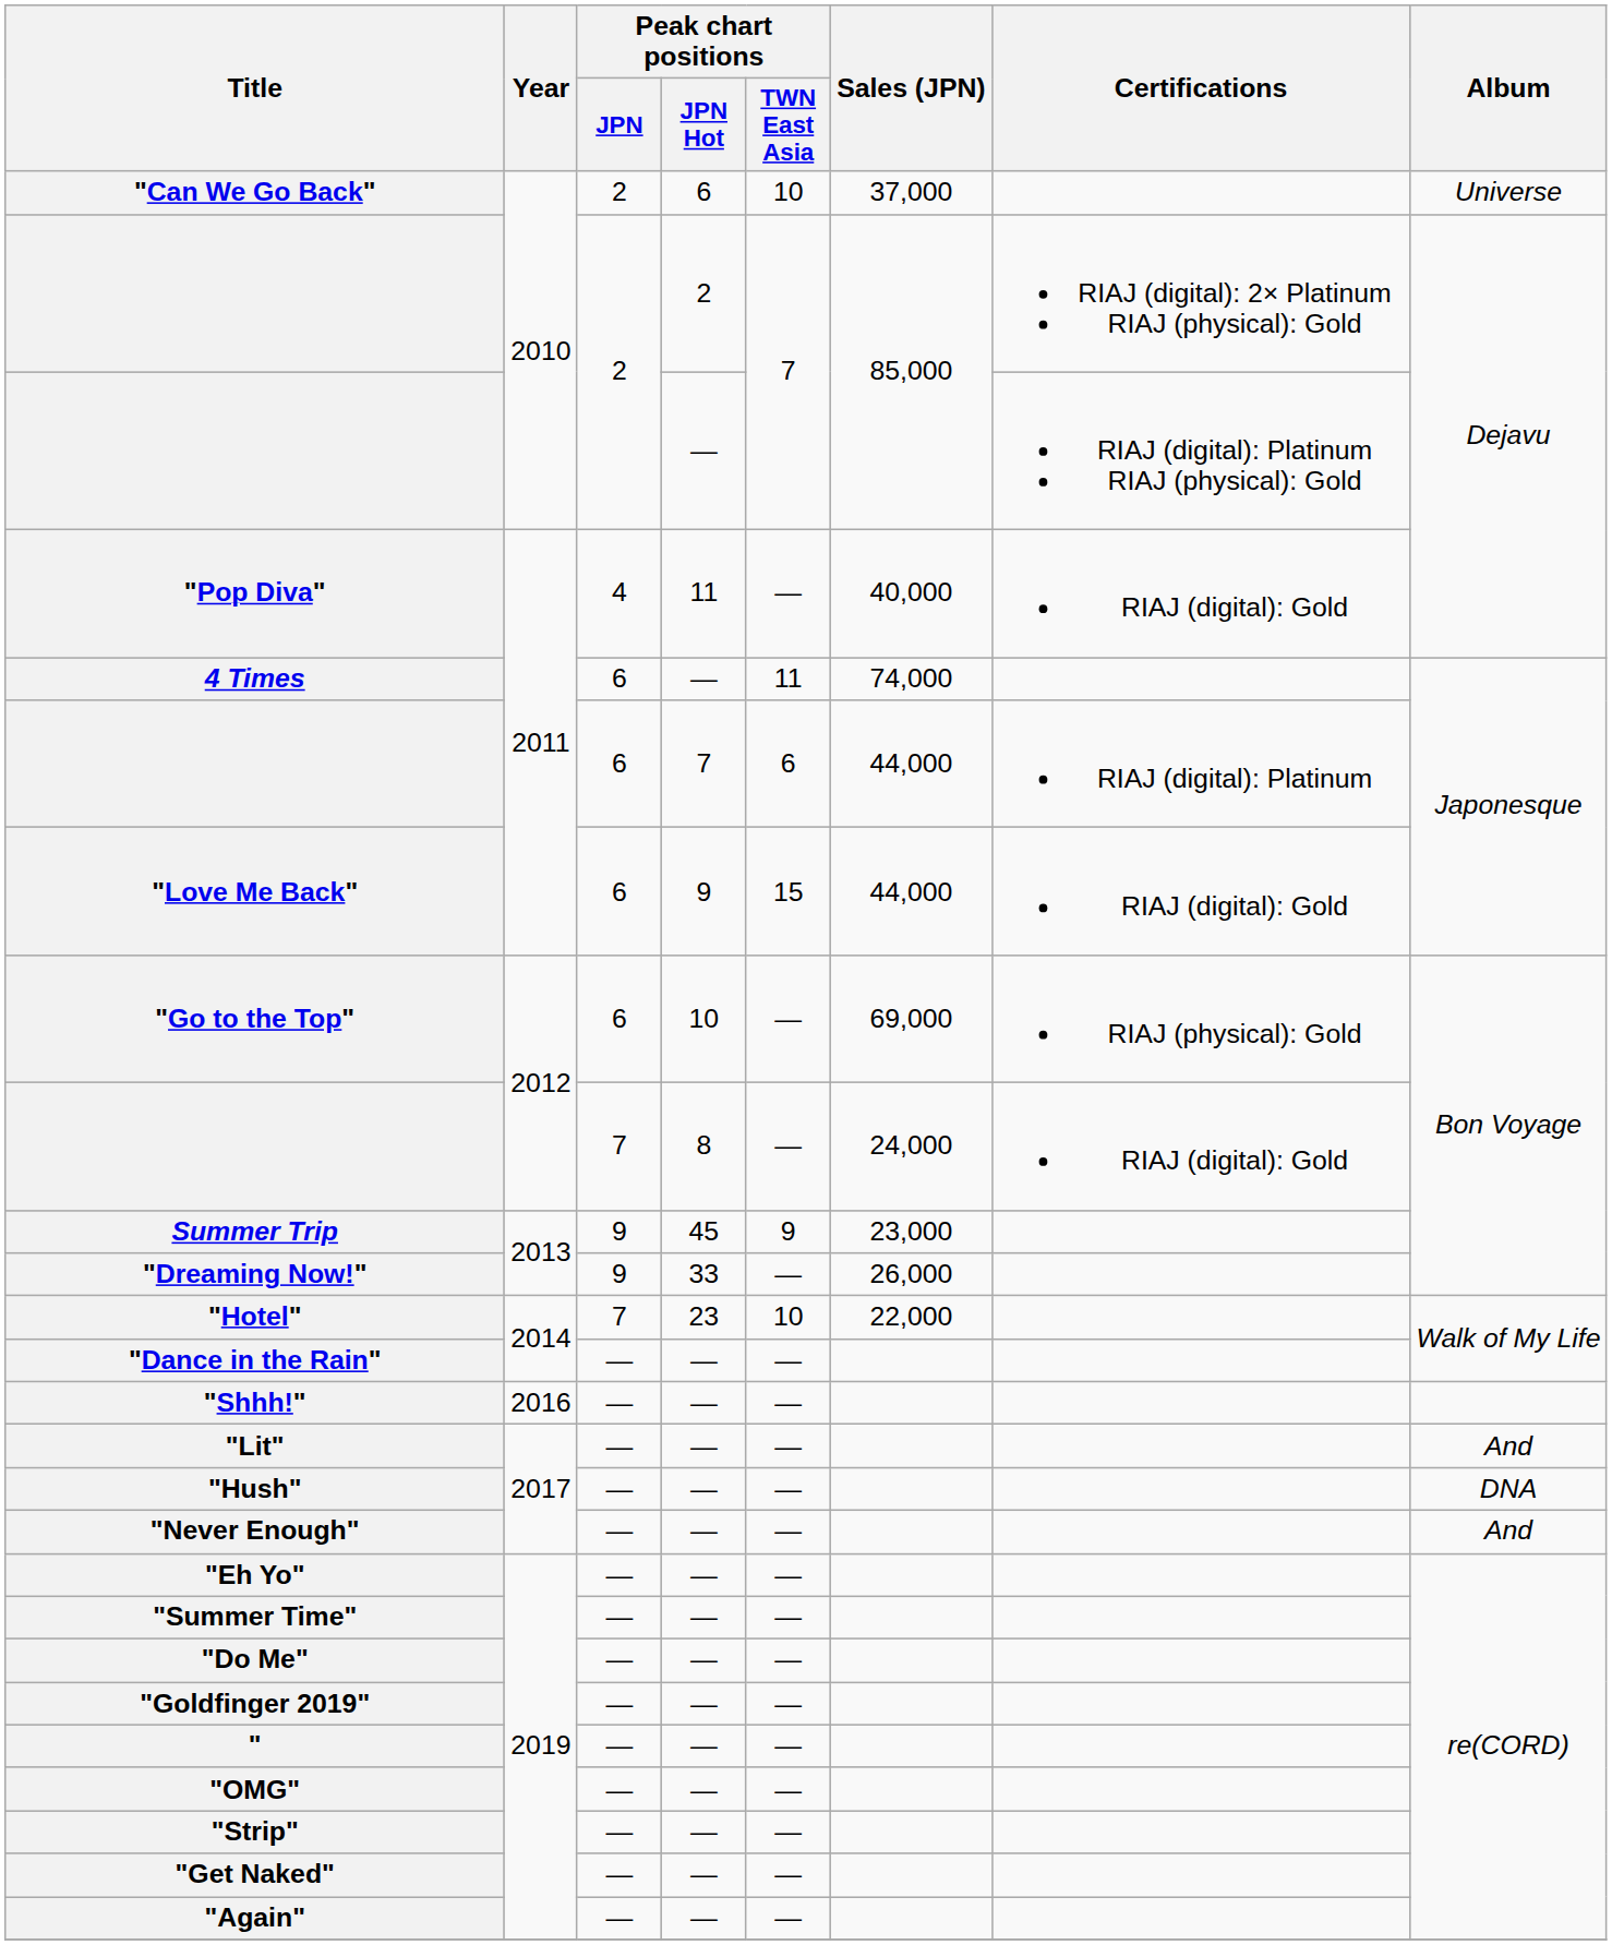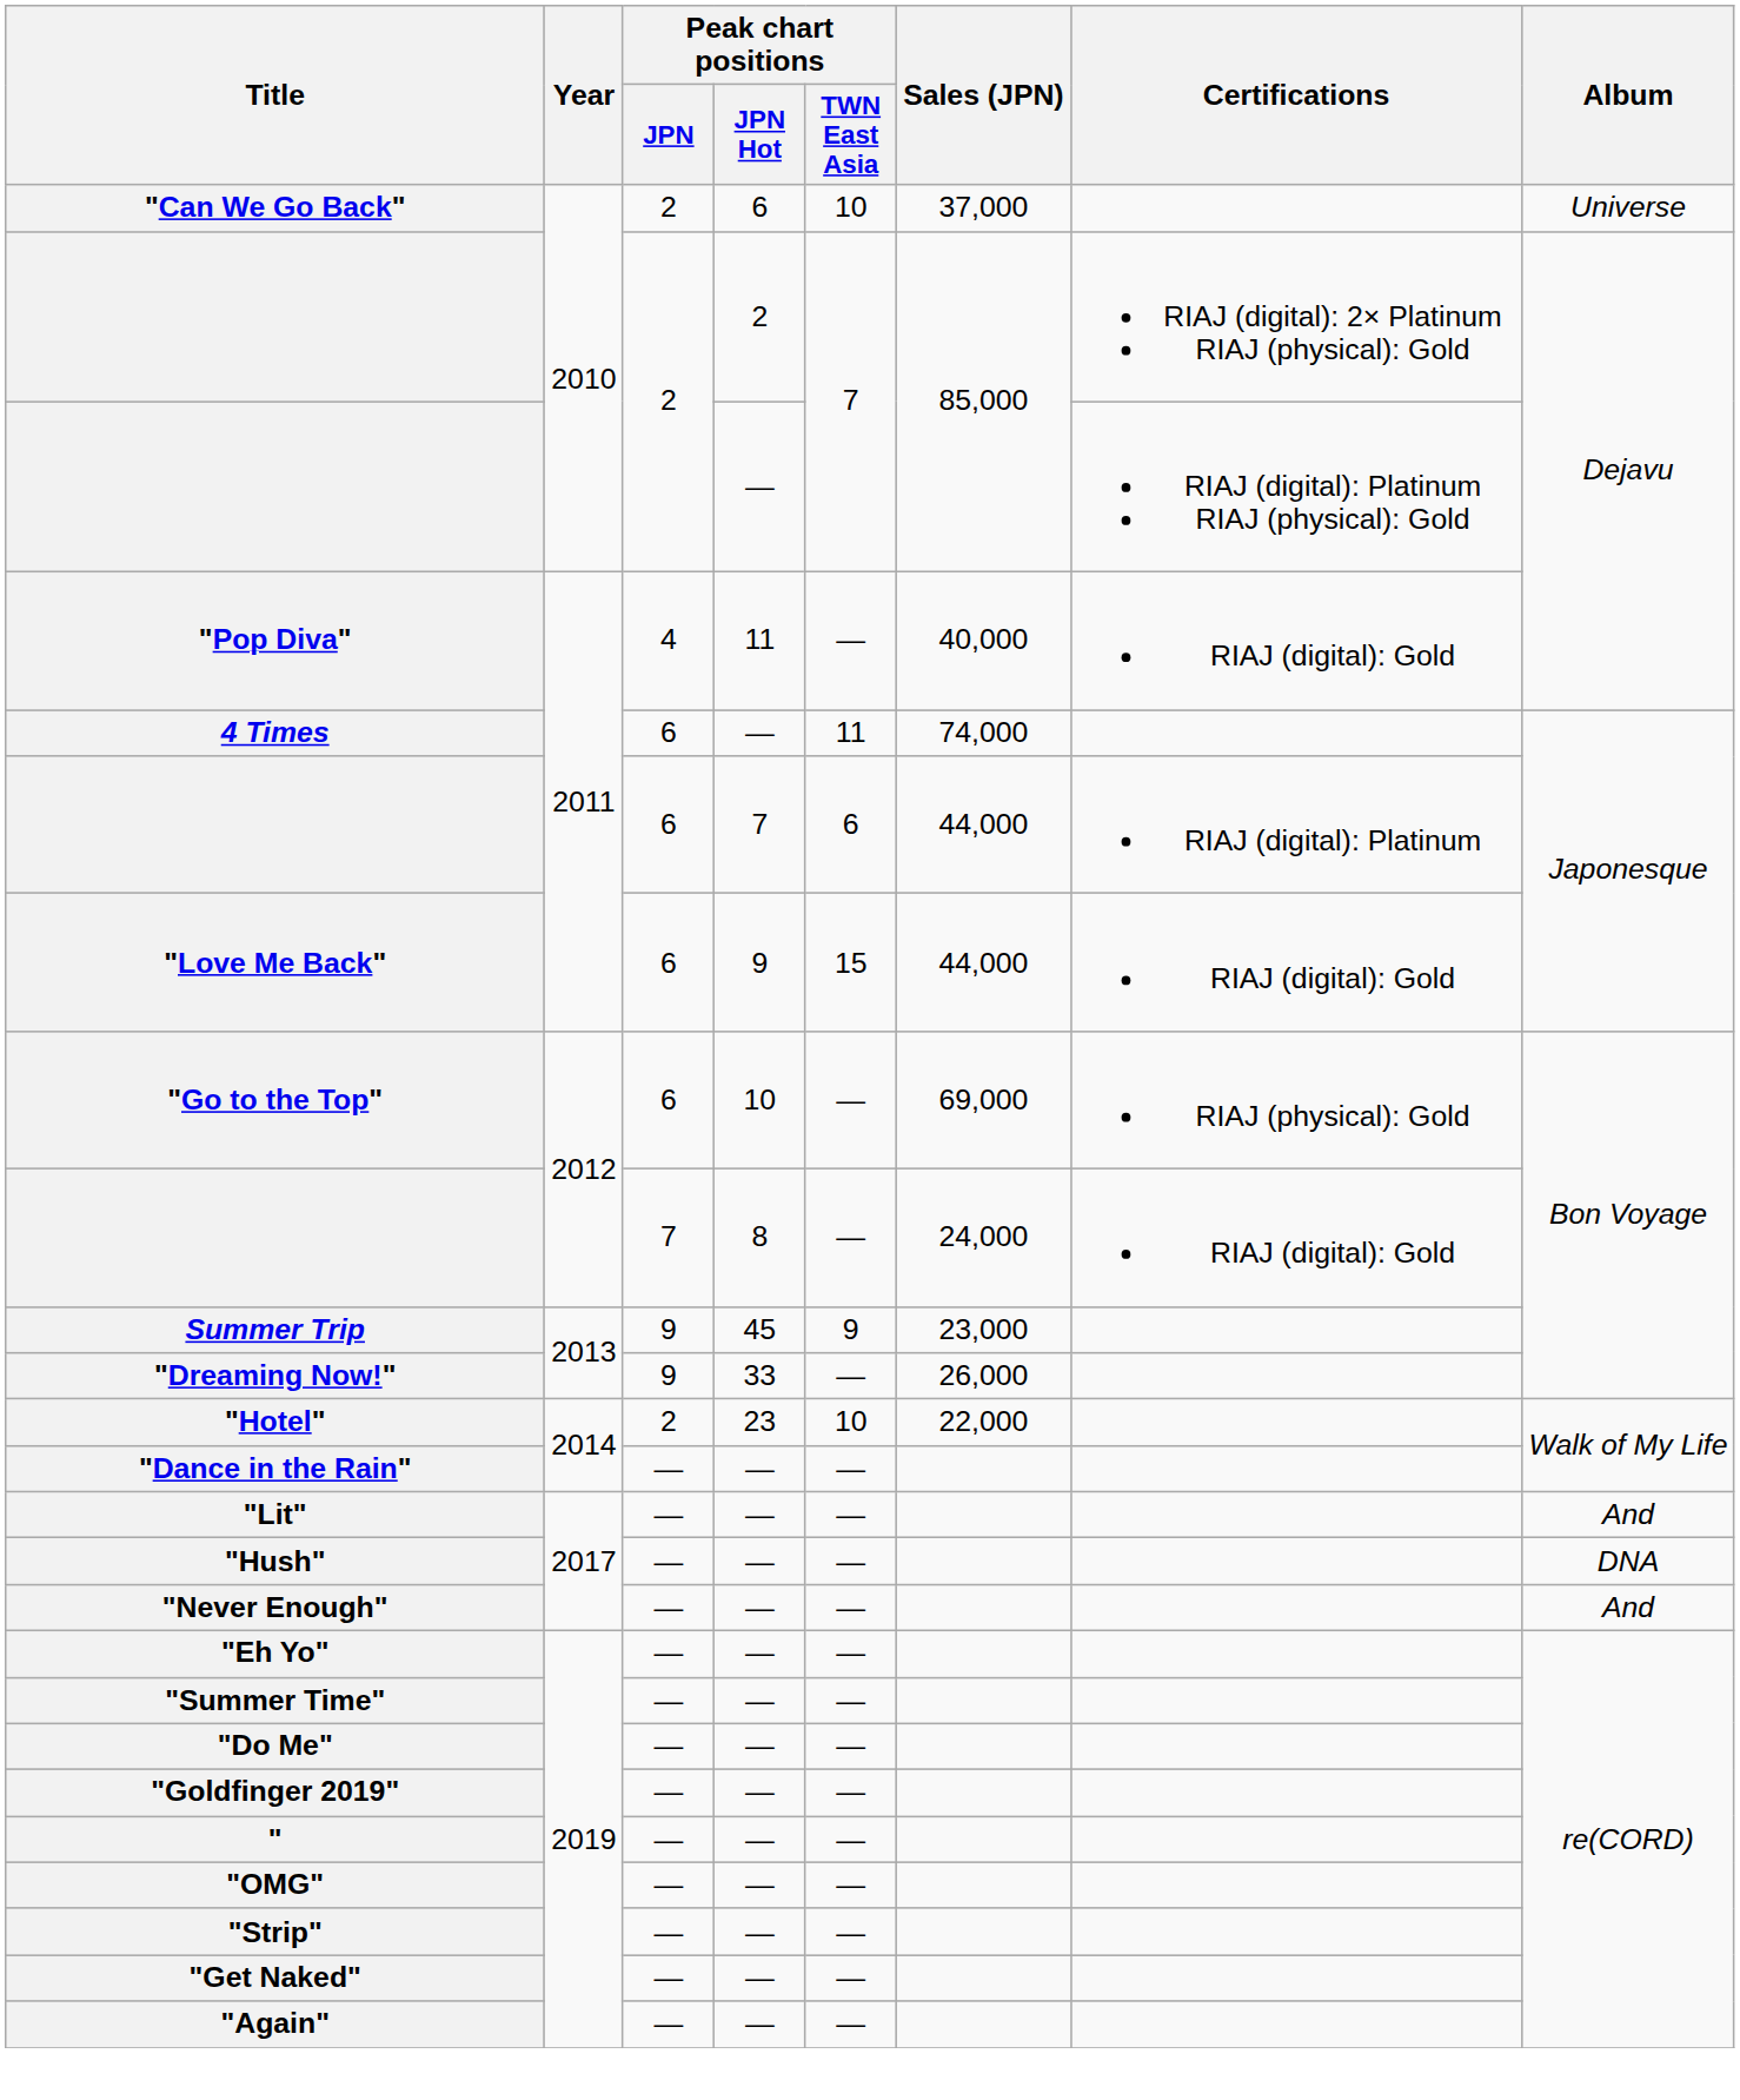"Hotel" | Peak chart positions / JPN: 7 -> 2
- row: "Shhh!" | 2016 | — | — | —
